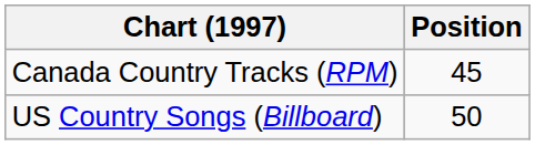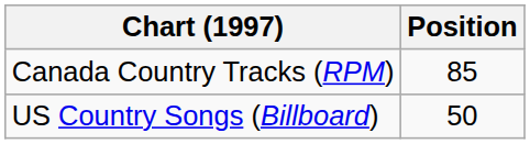Canada Country Tracks (RPM) | Position: 45 -> 85
